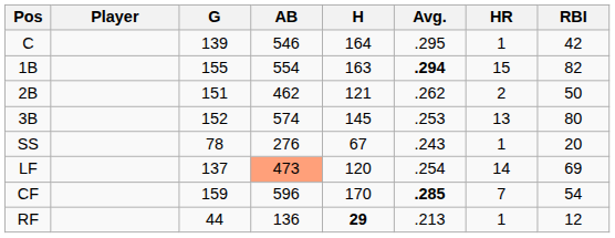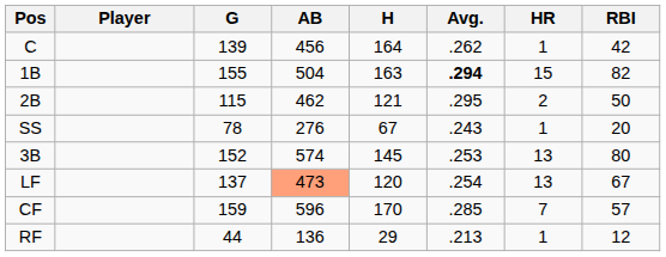C | AB: 546 -> 456
C | Avg.: .295 -> .262
1B | AB: 554 -> 504
2B | G: 151 -> 115
2B | Avg.: .262 -> .295
rows swapped: 3B <-> SS
LF | HR: 14 -> 13
LF | RBI: 69 -> 67
CF | Avg.: bold -> normal
CF | RBI: 54 -> 57
RF | H: bold -> normal
